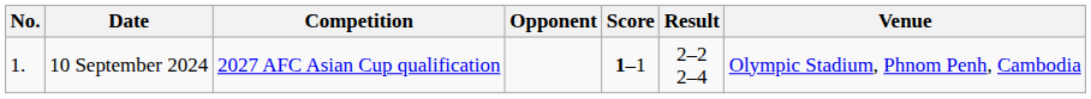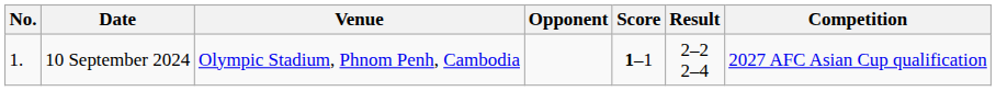columns swapped: Venue <-> Competition
